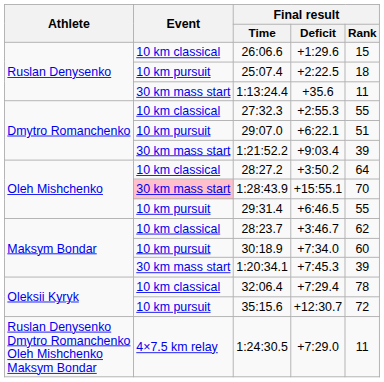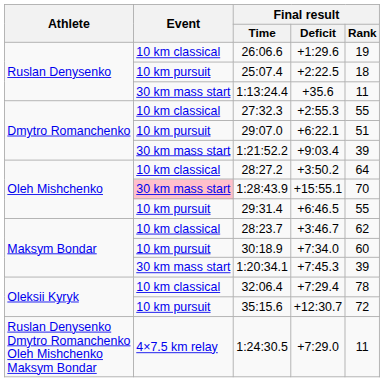26:06.6 | Final result / Rank: 15 -> 19
